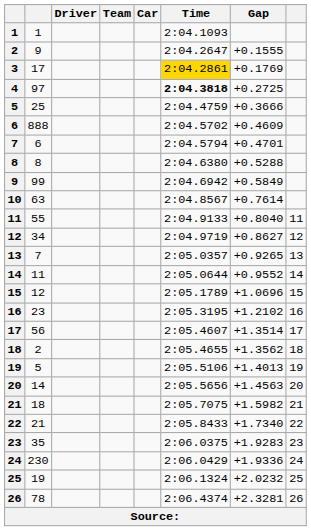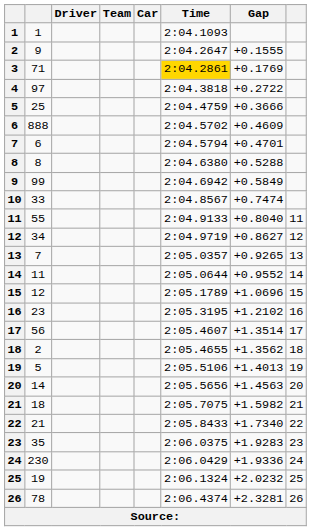3 | column 2: 17 -> 71
4 | Time: bold -> normal
4 | Gap: +0.2725 -> +0.2722
10 | column 2: 63 -> 33
10 | Gap: +0.7614 -> +0.7474
